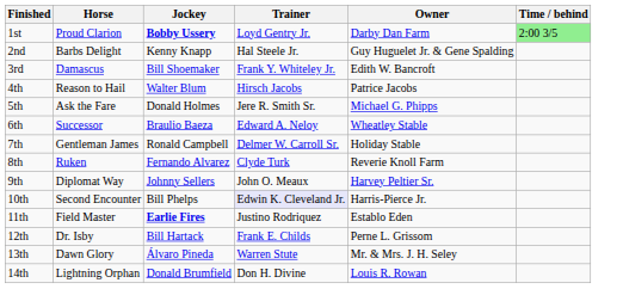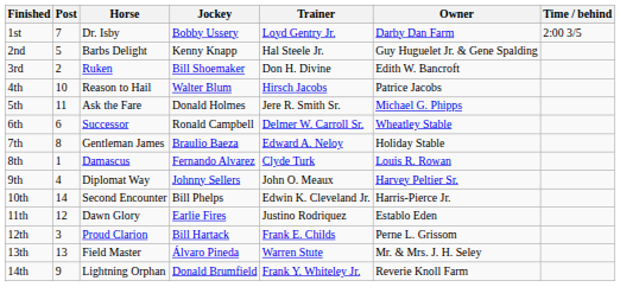+ column: Post | 7 | 5 | 2 | 10 | 11 | 6 | 8 | 1 | 4 | 14 | 12 | 3 | 13 | 9
1st | Horse: Proud Clarion -> Dr. Isby
1st | Jockey: bold -> normal
1st | Time / behind: lightgreen background -> no background
3rd | Horse: Damascus -> Ruken
3rd | Trainer: Frank Y. Whiteley Jr. -> Don H. Divine
6th | Jockey: Braulio Baeza -> Ronald Campbell
6th | Trainer: Edward A. Neloy -> Delmer W. Carroll Sr.
7th | Jockey: Ronald Campbell -> Braulio Baeza
7th | Trainer: Delmer W. Carroll Sr. -> Edward A. Neloy
8th | Horse: Ruken -> Damascus
8th | Owner: Reverie Knoll Farm -> Louis R. Rowan
10th | Trainer: lavender background -> no background
11th | Horse: Field Master -> Dawn Glory
11th | Jockey: bold -> normal
12th | Horse: Dr. Isby -> Proud Clarion
13th | Horse: Dawn Glory -> Field Master
14th | Trainer: Don H. Divine -> Frank Y. Whiteley Jr.
14th | Owner: Louis R. Rowan -> Reverie Knoll Farm
